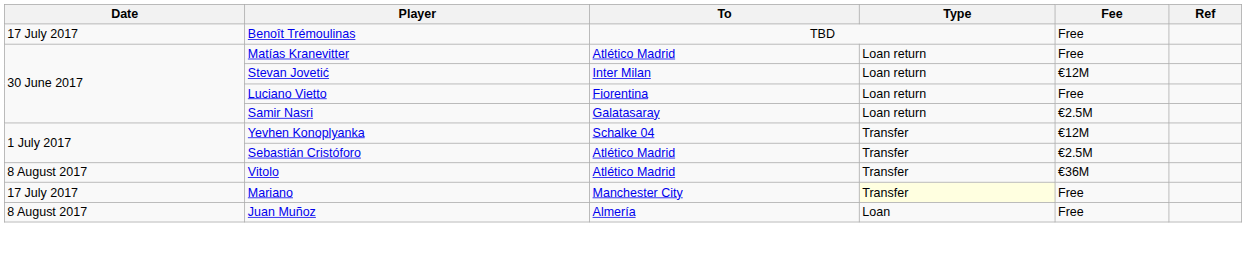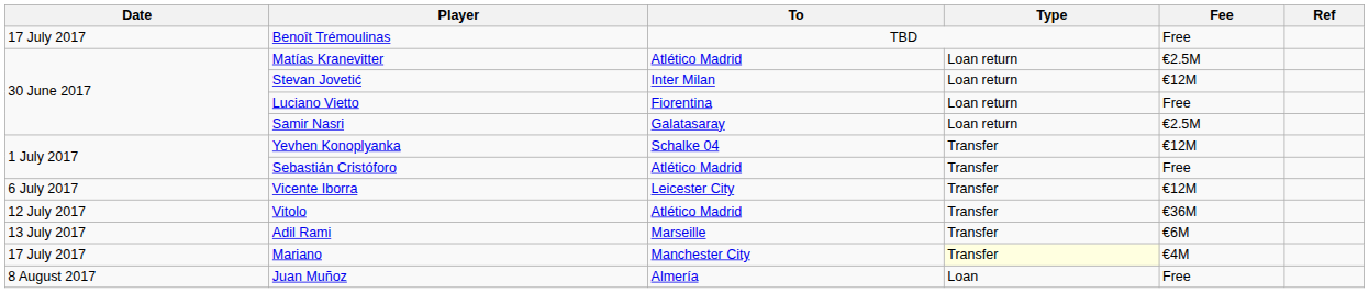Matías Kranevitter | Fee: Free -> €2.5M
Sebastián Cristóforo | Fee: €2.5M -> Free
+ row: 6 July 2017 | Vicente Iborra | Leicester City | Transfer | €12M
Vitolo | Date: 8 August 2017 -> 12 July 2017
+ row: 13 July 2017 | Adil Rami | Marseille | Transfer | €6M
Mariano | Fee: Free -> €4M
